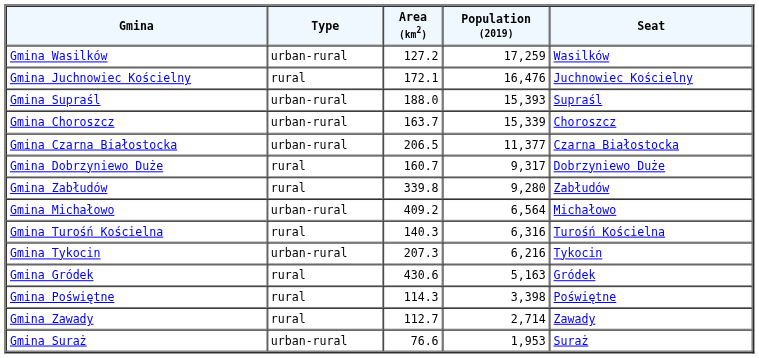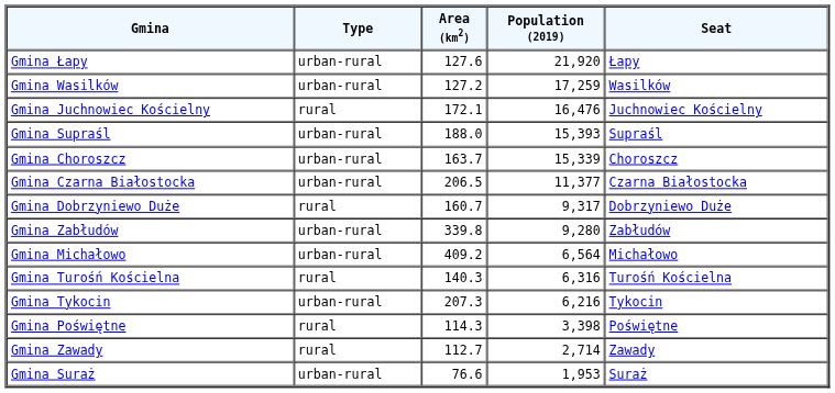+ row: Gmina Łapy | urban-rural | 127.6 | 21,920 | Łapy
Gmina Zabłudów | Type: rural -> urban-rural
- row: Gmina Gródek | rural | 430.6 | 5,163 | Gródek
